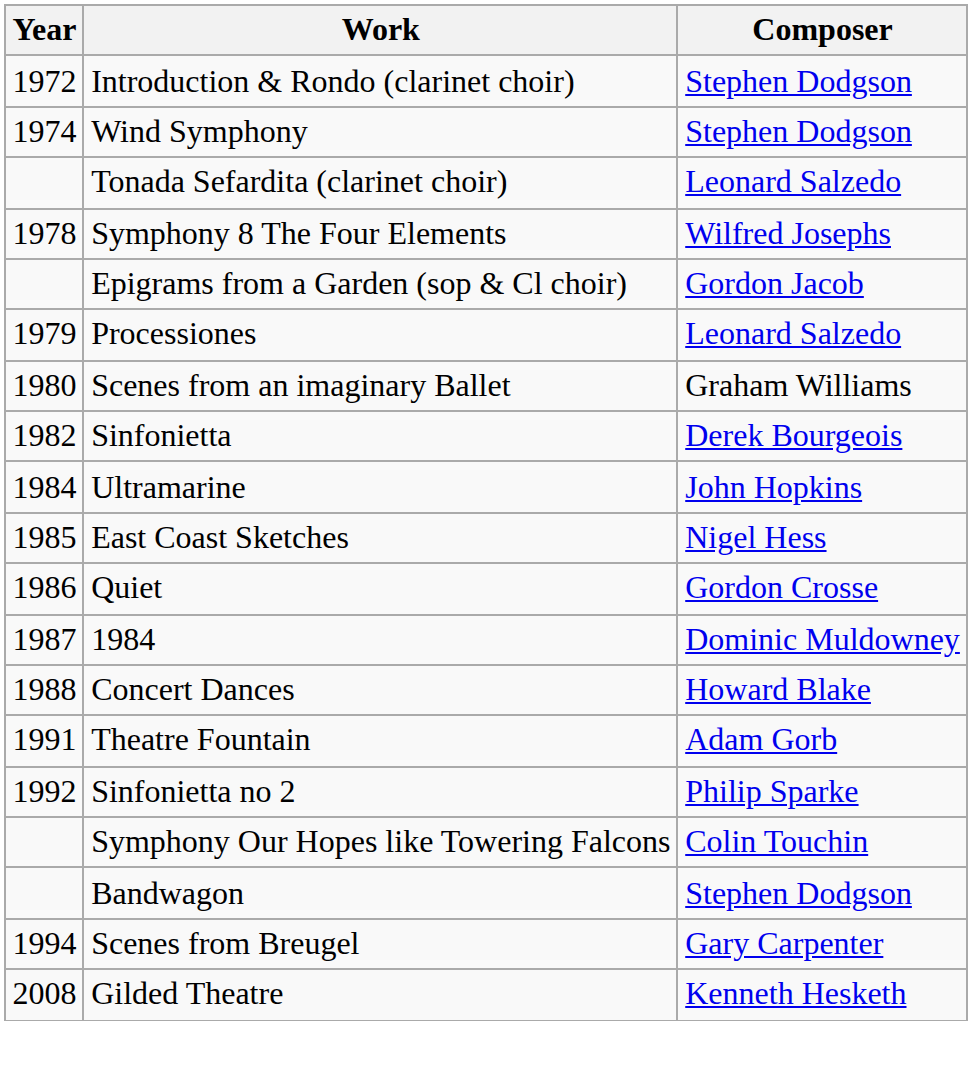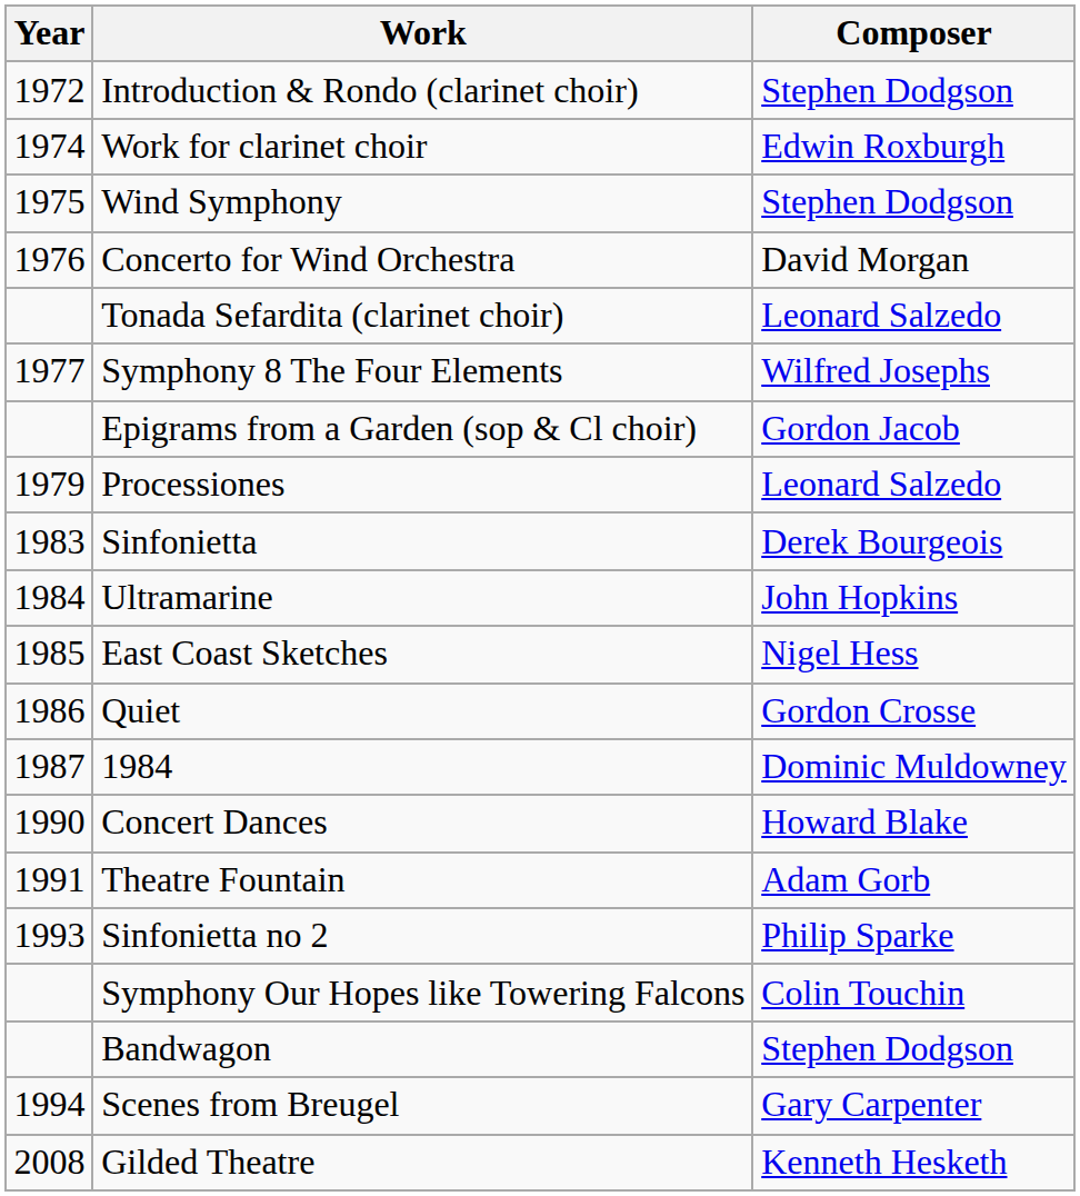+ row: 1974 | Work for clarinet choir | Edwin Roxburgh
Wind Symphony | Year: 1974 -> 1975
+ row: 1976 | Concerto for Wind Orchestra | David Morgan
Symphony 8 The Four Elements | Year: 1978 -> 1977
- row: 1980 | Scenes from an imaginary Ballet | Graham Williams
Sinfonietta | Year: 1982 -> 1983
Concert Dances | Year: 1988 -> 1990
Sinfonietta no 2 | Year: 1992 -> 1993
